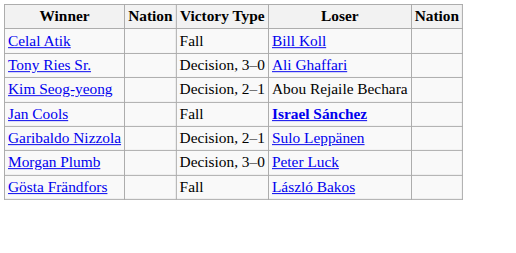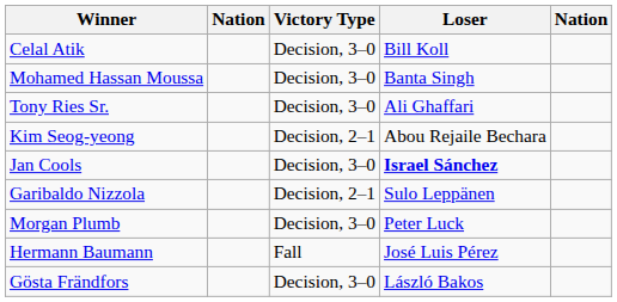Celal Atik | Victory Type: Fall -> Decision, 3–0
+ row: Mohamed Hassan Moussa | Decision, 3–0 | Banta Singh
Jan Cools | Victory Type: Fall -> Decision, 3–0
+ row: Hermann Baumann | Fall | José Luis Pérez
Gösta Frändfors | Victory Type: Fall -> Decision, 3–0
